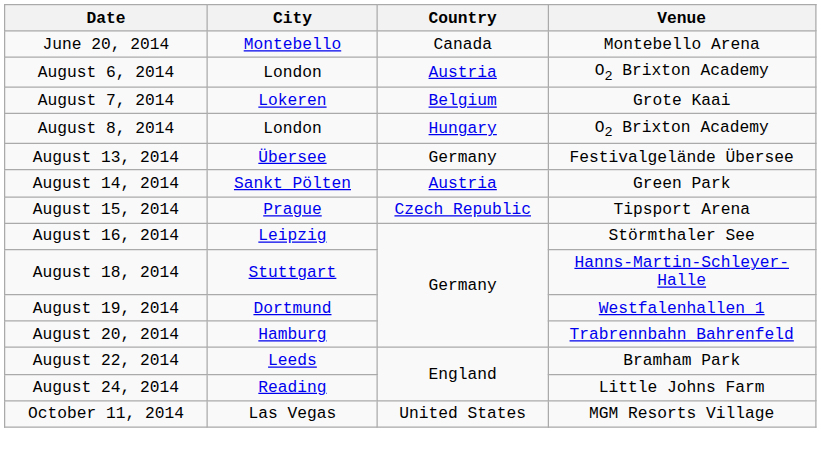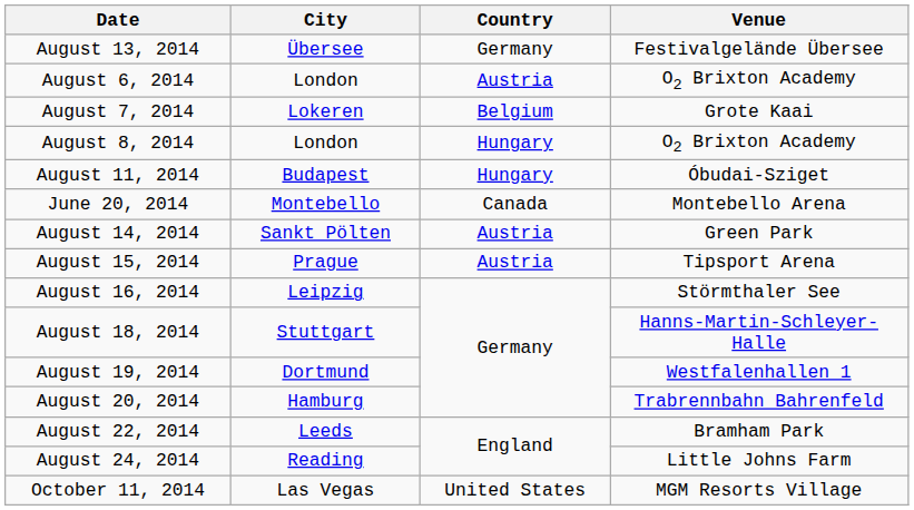rows swapped: June 20, 2014 <-> August 13, 2014
+ row: August 11, 2014 | Budapest | Hungary | Óbudai-Sziget
August 15, 2014 | Country: Czech Republic -> Austria
